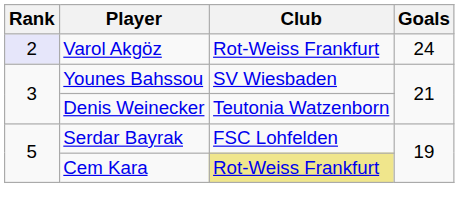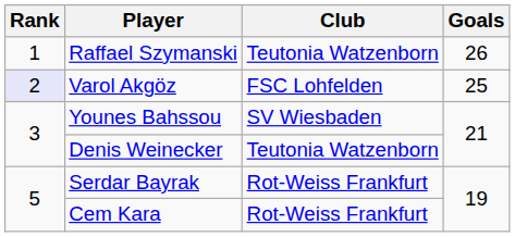+ row: 1 | Raffael Szymanski | Teutonia Watzenborn | 26
Varol Akgöz | Club: Rot-Weiss Frankfurt -> FSC Lohfelden
Varol Akgöz | Goals: 24 -> 25
Serdar Bayrak | Club: FSC Lohfelden -> Rot-Weiss Frankfurt
Cem Kara | Club: khaki background -> no background
